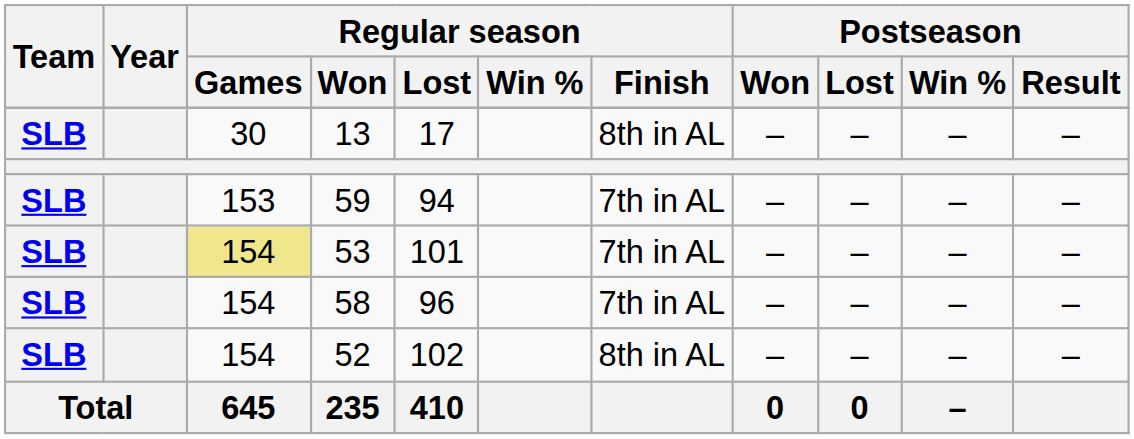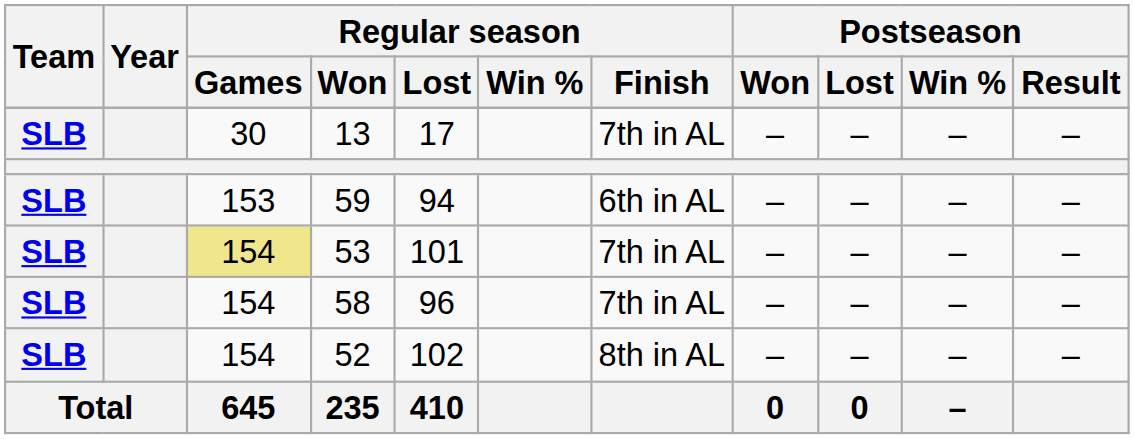13 | Regular season / Finish: 8th in AL -> 7th in AL
59 | Regular season / Finish: 7th in AL -> 6th in AL
